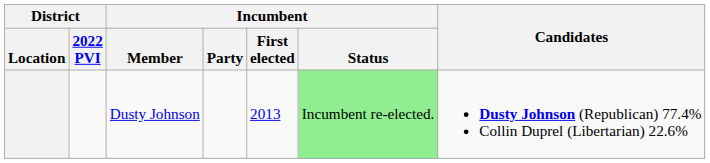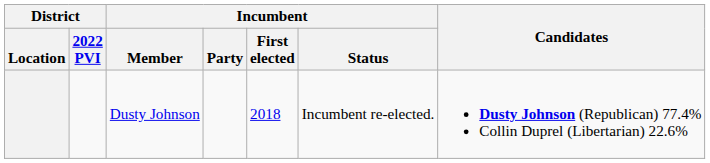Dusty Johnson | Incumbent / First elected: 2013 -> 2018
Dusty Johnson | Incumbent / Status: lightgreen background -> no background
